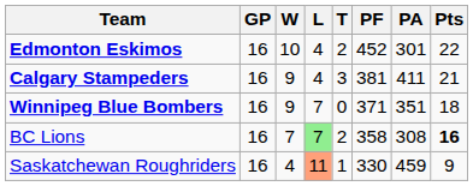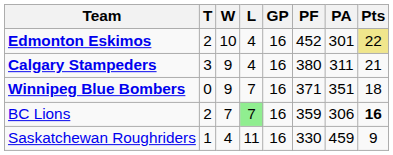columns swapped: GP <-> T
Edmonton Eskimos | Pts: no background -> khaki background
Calgary Stampeders | PF: 381 -> 380
Calgary Stampeders | PA: 411 -> 311
BC Lions | PF: 358 -> 359
BC Lions | PA: 308 -> 306
Saskatchewan Roughriders | L: lightsalmon background -> no background
